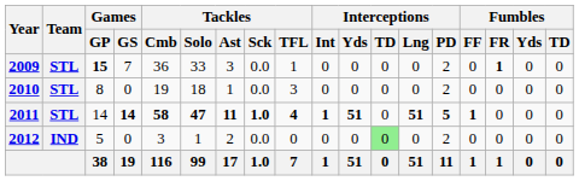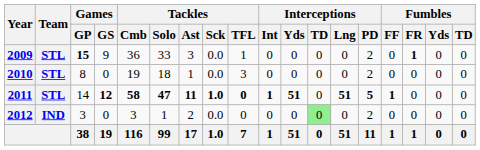2009 | Games / GS: 7 -> 9
2011 | Games / GS: 14 -> 12
2011 | Tackles / TFL: 4 -> 0
2012 | Games / GP: 5 -> 3
